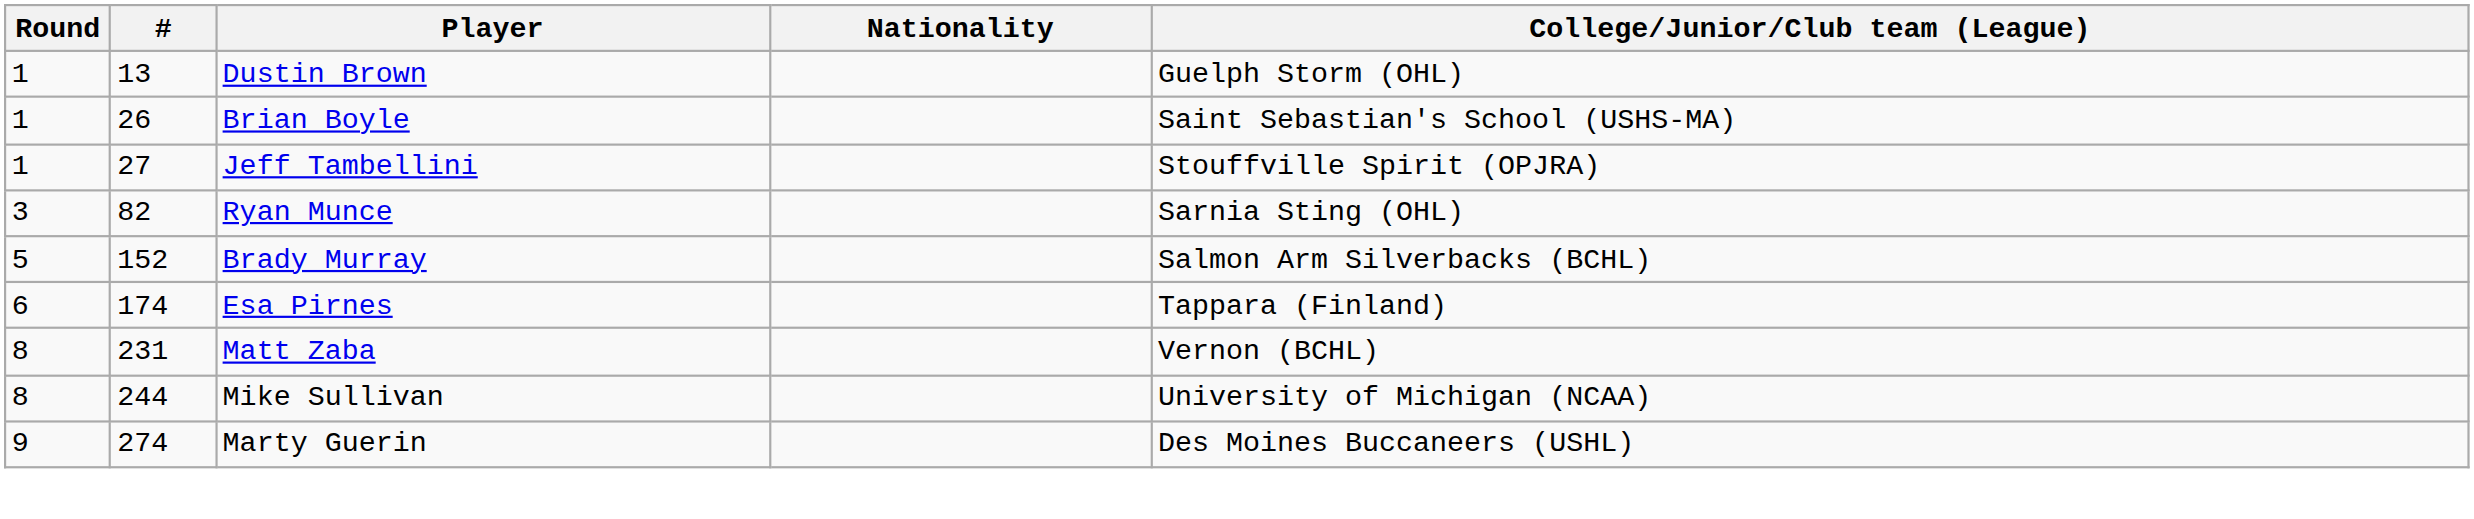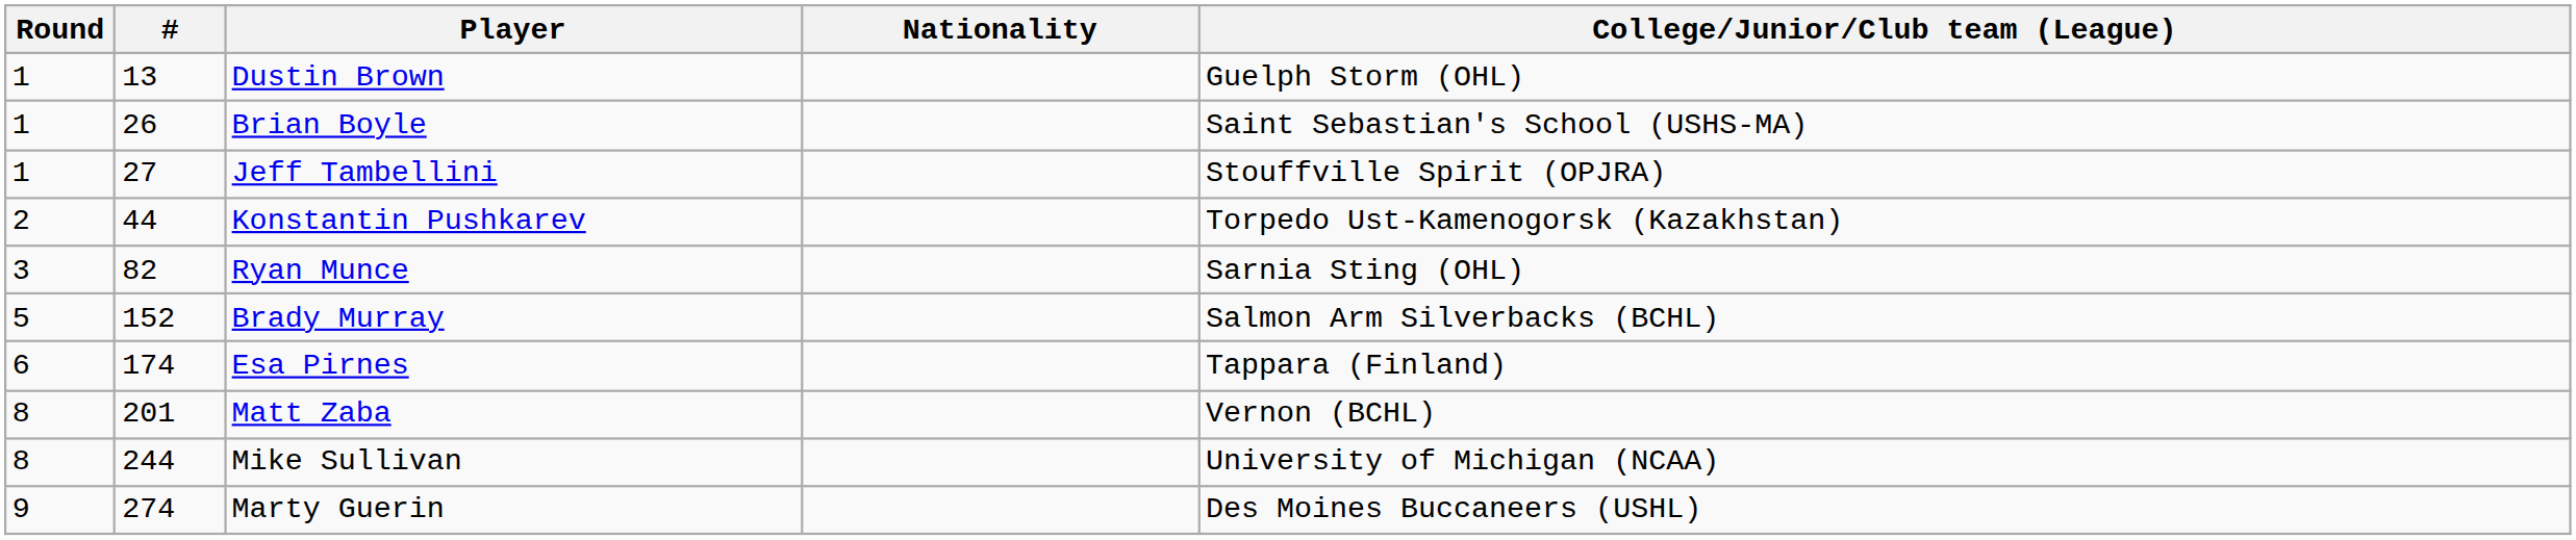+ row: 2 | 44 | Konstantin Pushkarev | Torpedo Ust-Kamenogorsk (Kazakhstan)
Matt Zaba | #: 231 -> 201
